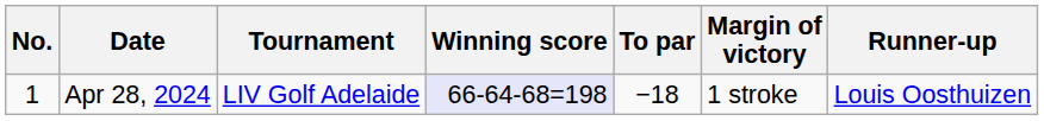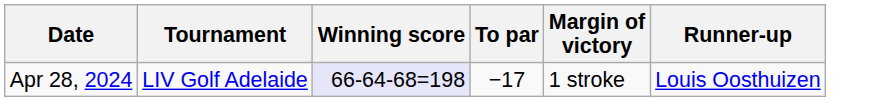- column: No. | 1
Apr 28, 2024 | To par: −18 -> −17
